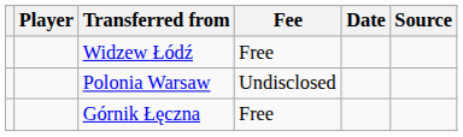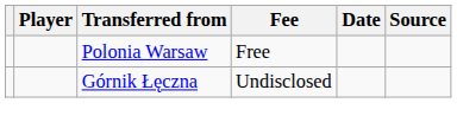- row: Widzew Łódź | Free
Polonia Warsaw | Fee: Undisclosed -> Free
Górnik Łęczna | Fee: Free -> Undisclosed
